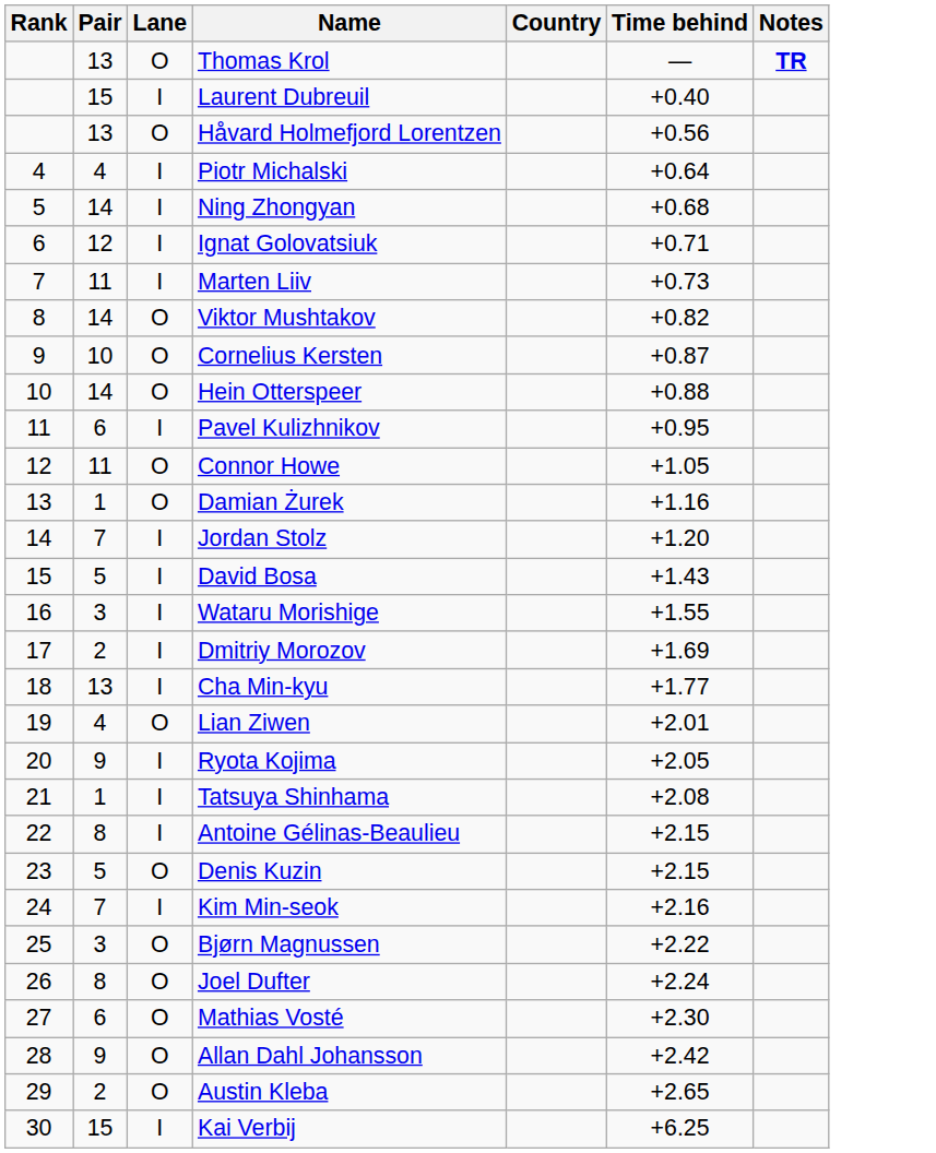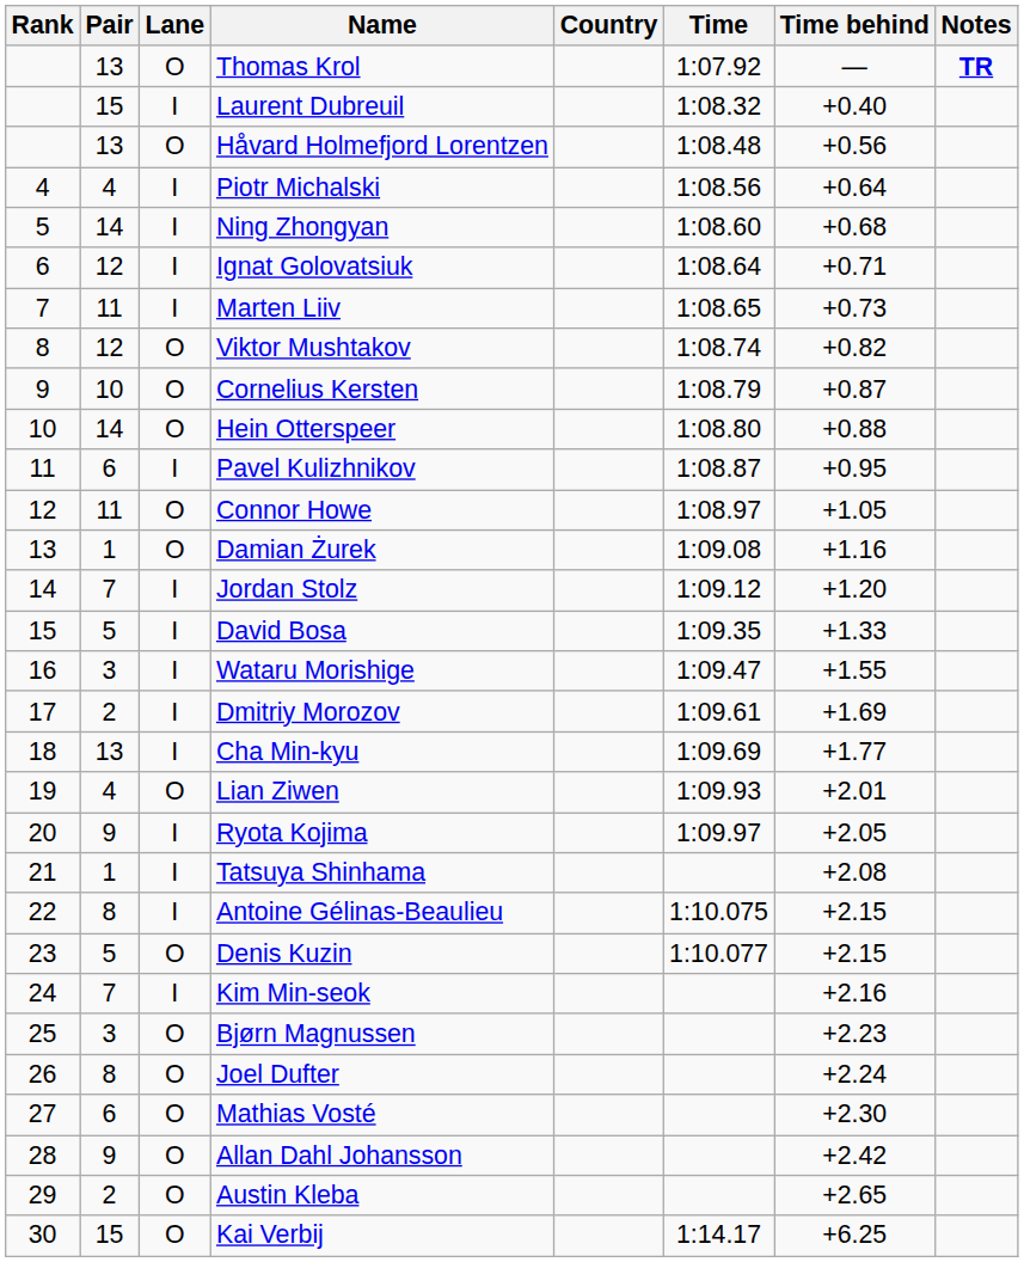+ column: Time | 1:07.92 | 1:08.32 | 1:08.48 | 1:08.56 | 1:08.60 | 1:08.64 | 1:08.65 | 1:08.74 | 1:08.79 | 1:08.80 | 1:08.87 | 1:08.97 | 1:09.08 | 1:09.12 | 1:09.35 | 1:09.47 | 1:09.61 | 1:09.69 | 1:09.93 | 1:09.97 | 1:10.075 | 1:10.077 | 1:14.17
Viktor Mushtakov | Pair: 14 -> 12
David Bosa | Time behind: +1.43 -> +1.33
Bjørn Magnussen | Time behind: +2.22 -> +2.23
Kai Verbij | Lane: I -> O
